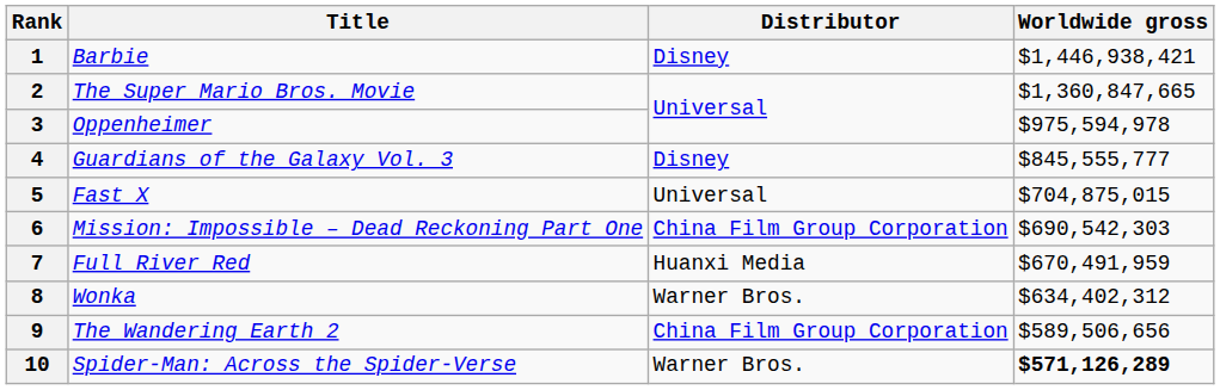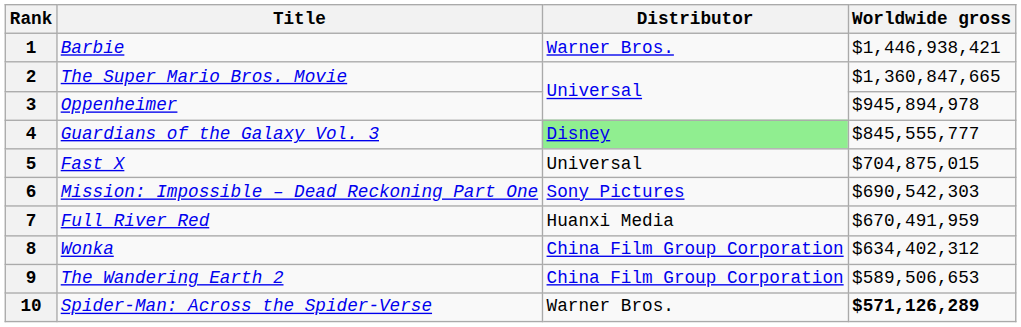1 | Distributor: Disney -> Warner Bros.
3 | Worldwide gross: $975,594,978 -> $945,894,978
4 | Distributor: no background -> lightgreen background
6 | Distributor: China Film Group Corporation -> Sony Pictures
8 | Distributor: Warner Bros. -> China Film Group Corporation
9 | Worldwide gross: $589,506,656 -> $589,506,653
